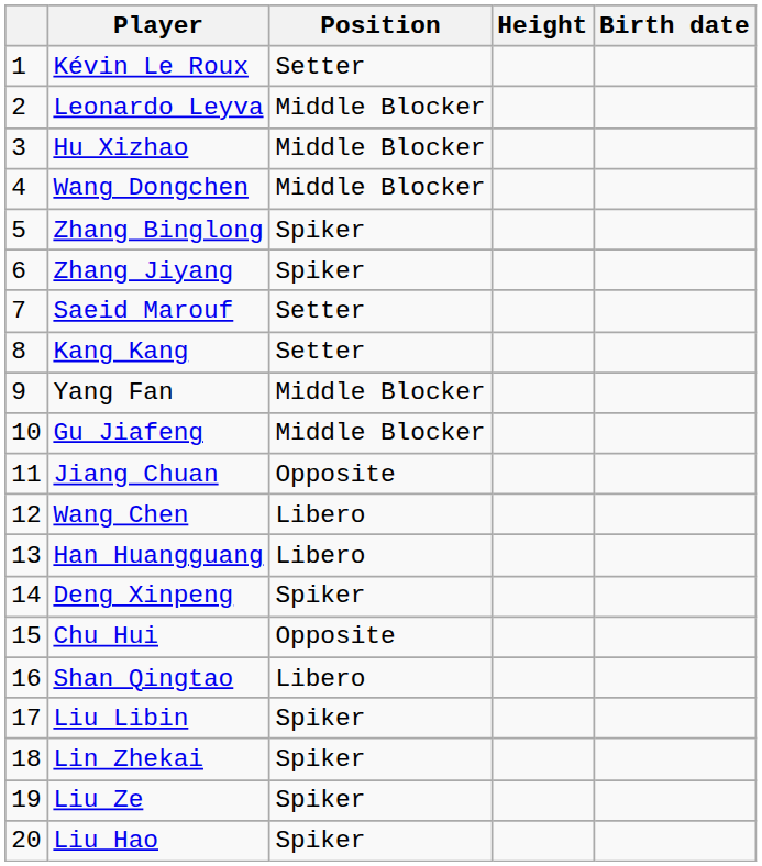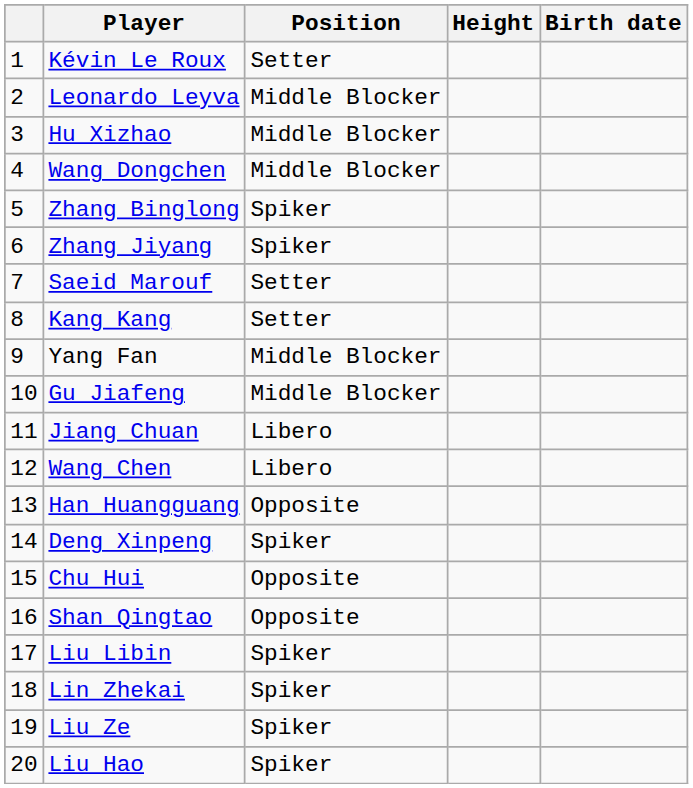Jiang Chuan | Position: Opposite -> Libero
Han Huangguang | Position: Libero -> Opposite
Shan Qingtao | Position: Libero -> Opposite
